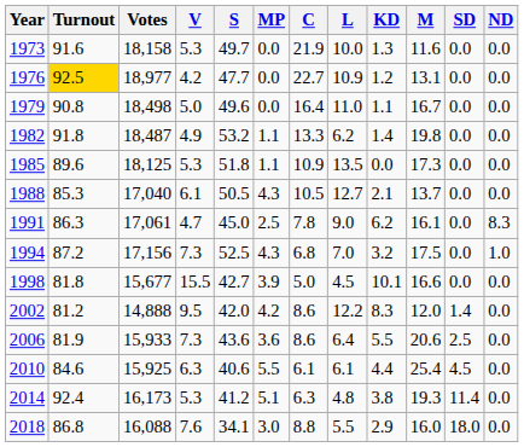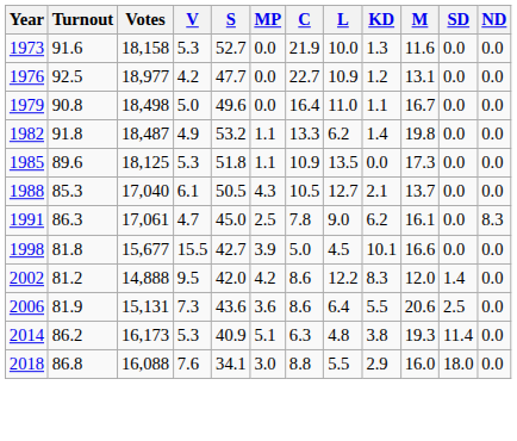1973 | S: 49.7 -> 52.7
1976 | Turnout: gold background -> no background
- row: 1994 | 87.2 | 17,156 | 7.3 | 52.5 | 4.3 | 6.8 | 7.0 | 3.2 | 17.5 | 0.0 | 1.0
2006 | Votes: 15,933 -> 15,131
- row: 2010 | 84.6 | 15,925 | 6.3 | 40.6 | 5.5 | 6.1 | 6.1 | 4.4 | 25.4 | 4.5 | 0.0
2014 | Turnout: 92.4 -> 86.2
2014 | S: 41.2 -> 40.9
